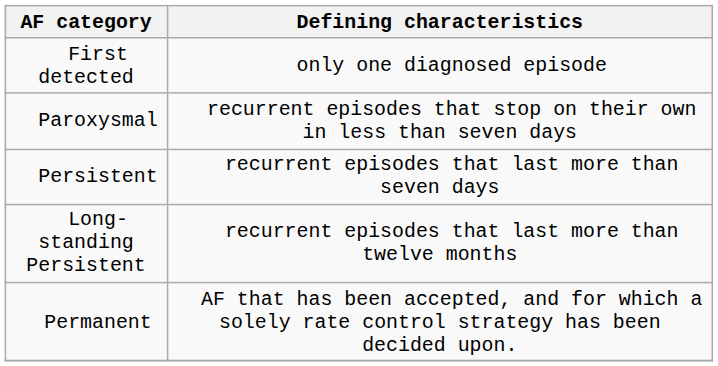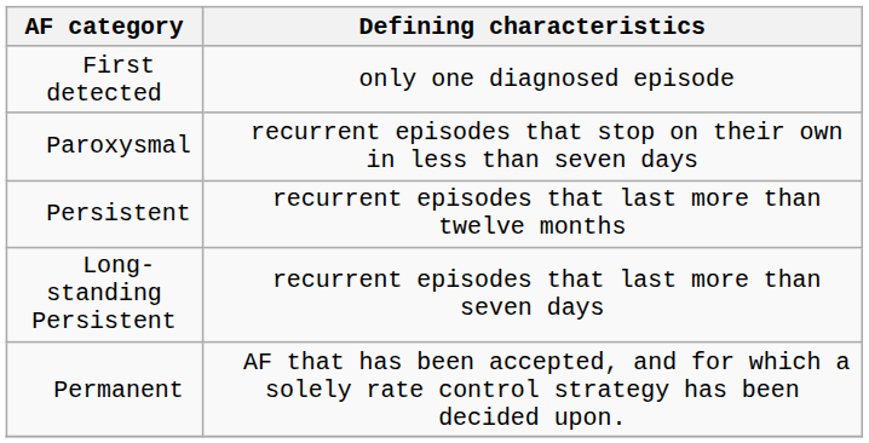Persistent | Defining characteristics: recurrent episodes that last more than seven days -> recurrent episodes that last more than twelve months
Long-standing Persistent | Defining characteristics: recurrent episodes that last more than twelve months -> recurrent episodes that last more than seven days
